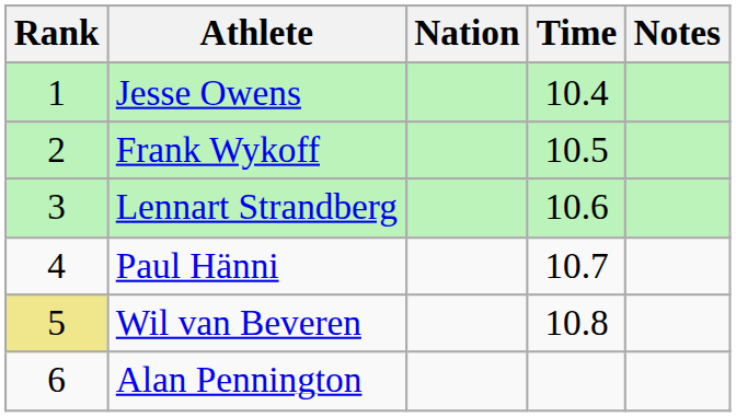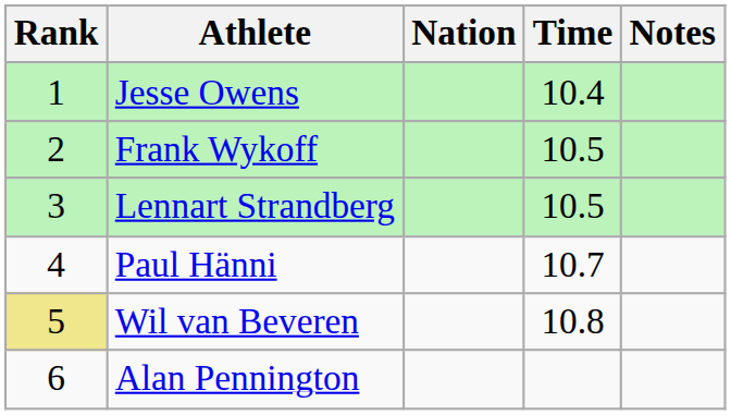Lennart Strandberg | Time: 10.6 -> 10.5
